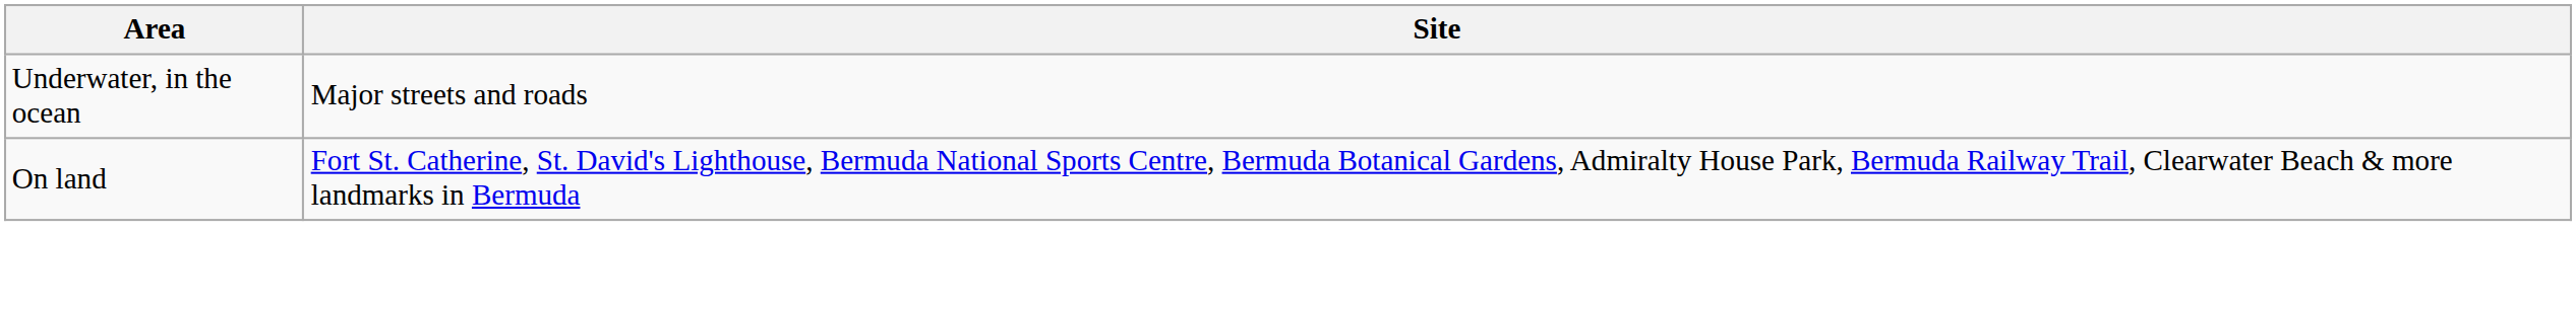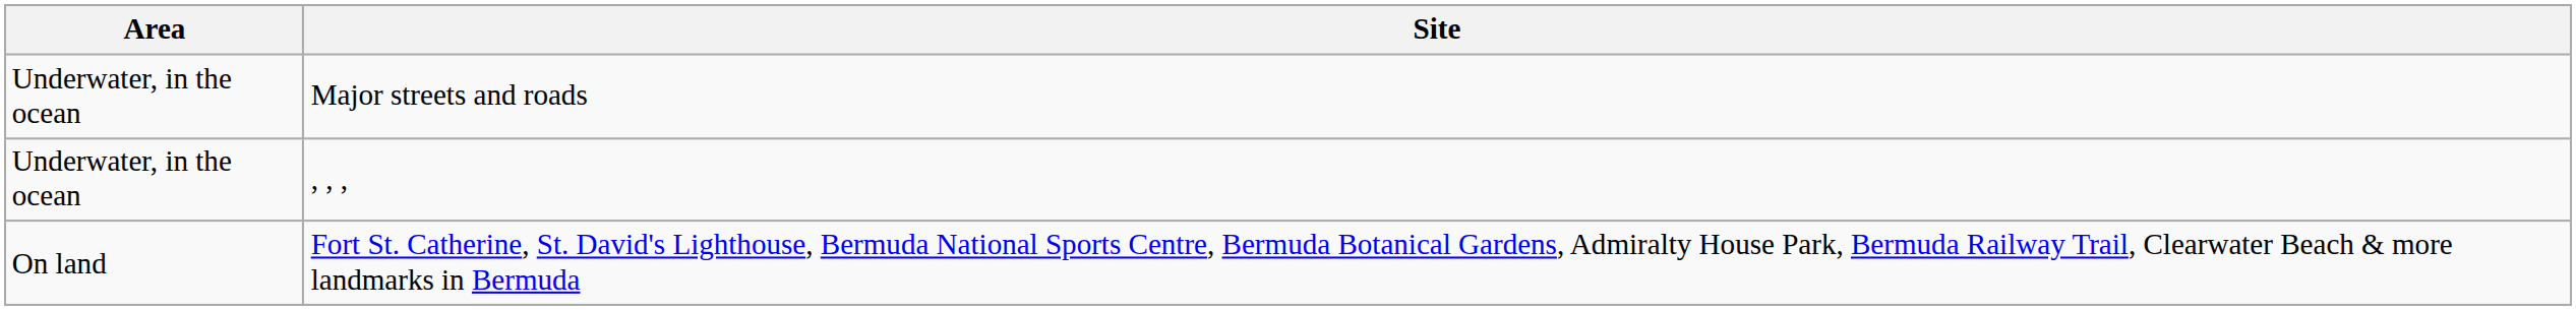+ row: Underwater, in the ocean | , , ,
